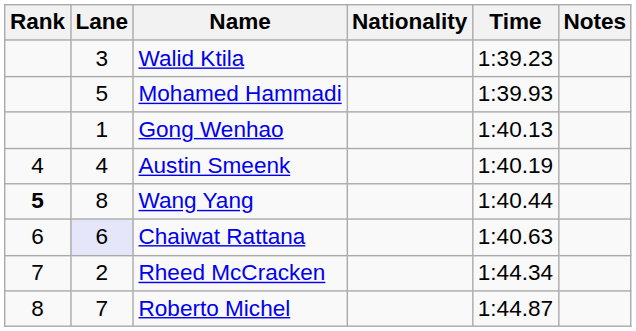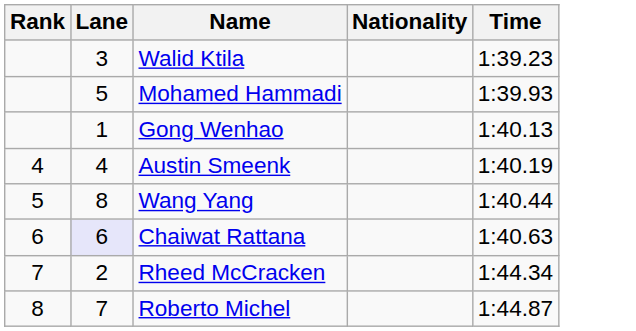- column: Notes
Wang Yang | Rank: bold -> normal
